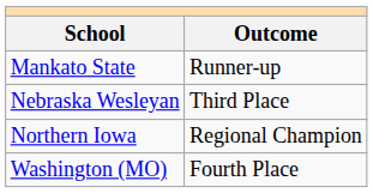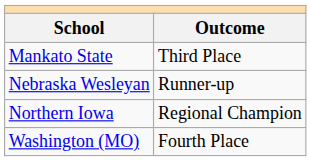Mankato State | Outcome: Runner-up -> Third Place
Nebraska Wesleyan | Outcome: Third Place -> Runner-up
